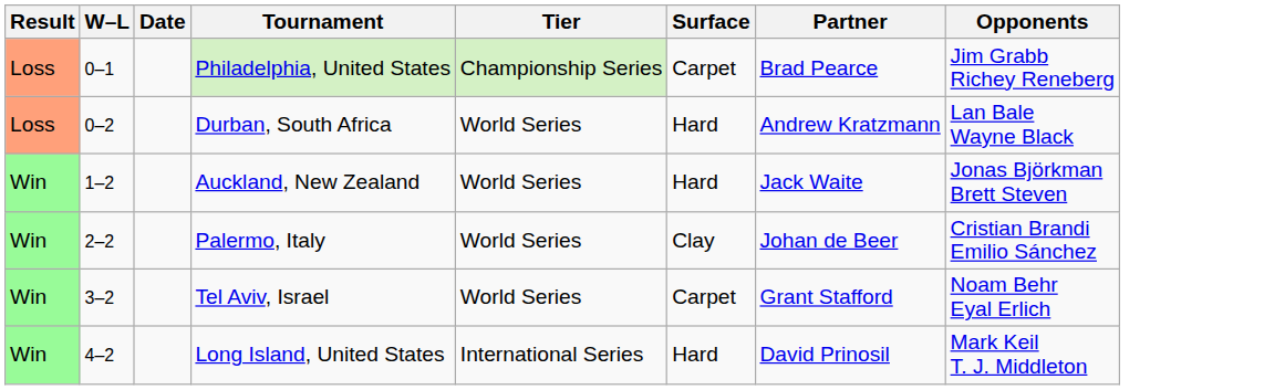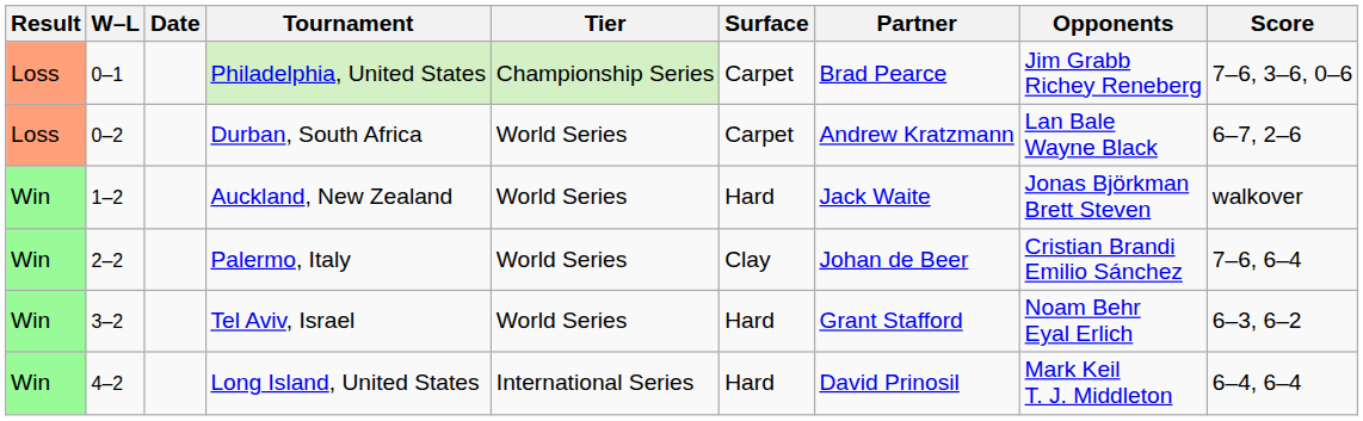+ column: Score | 7–6, 3–6, 0–6 | 6–7, 2–6 | walkover | 7–6, 6–4 | 6–3, 6–2 | 6–4, 6–4
Durban, South Africa | Surface: Hard -> Carpet
Tel Aviv, Israel | Surface: Carpet -> Hard
